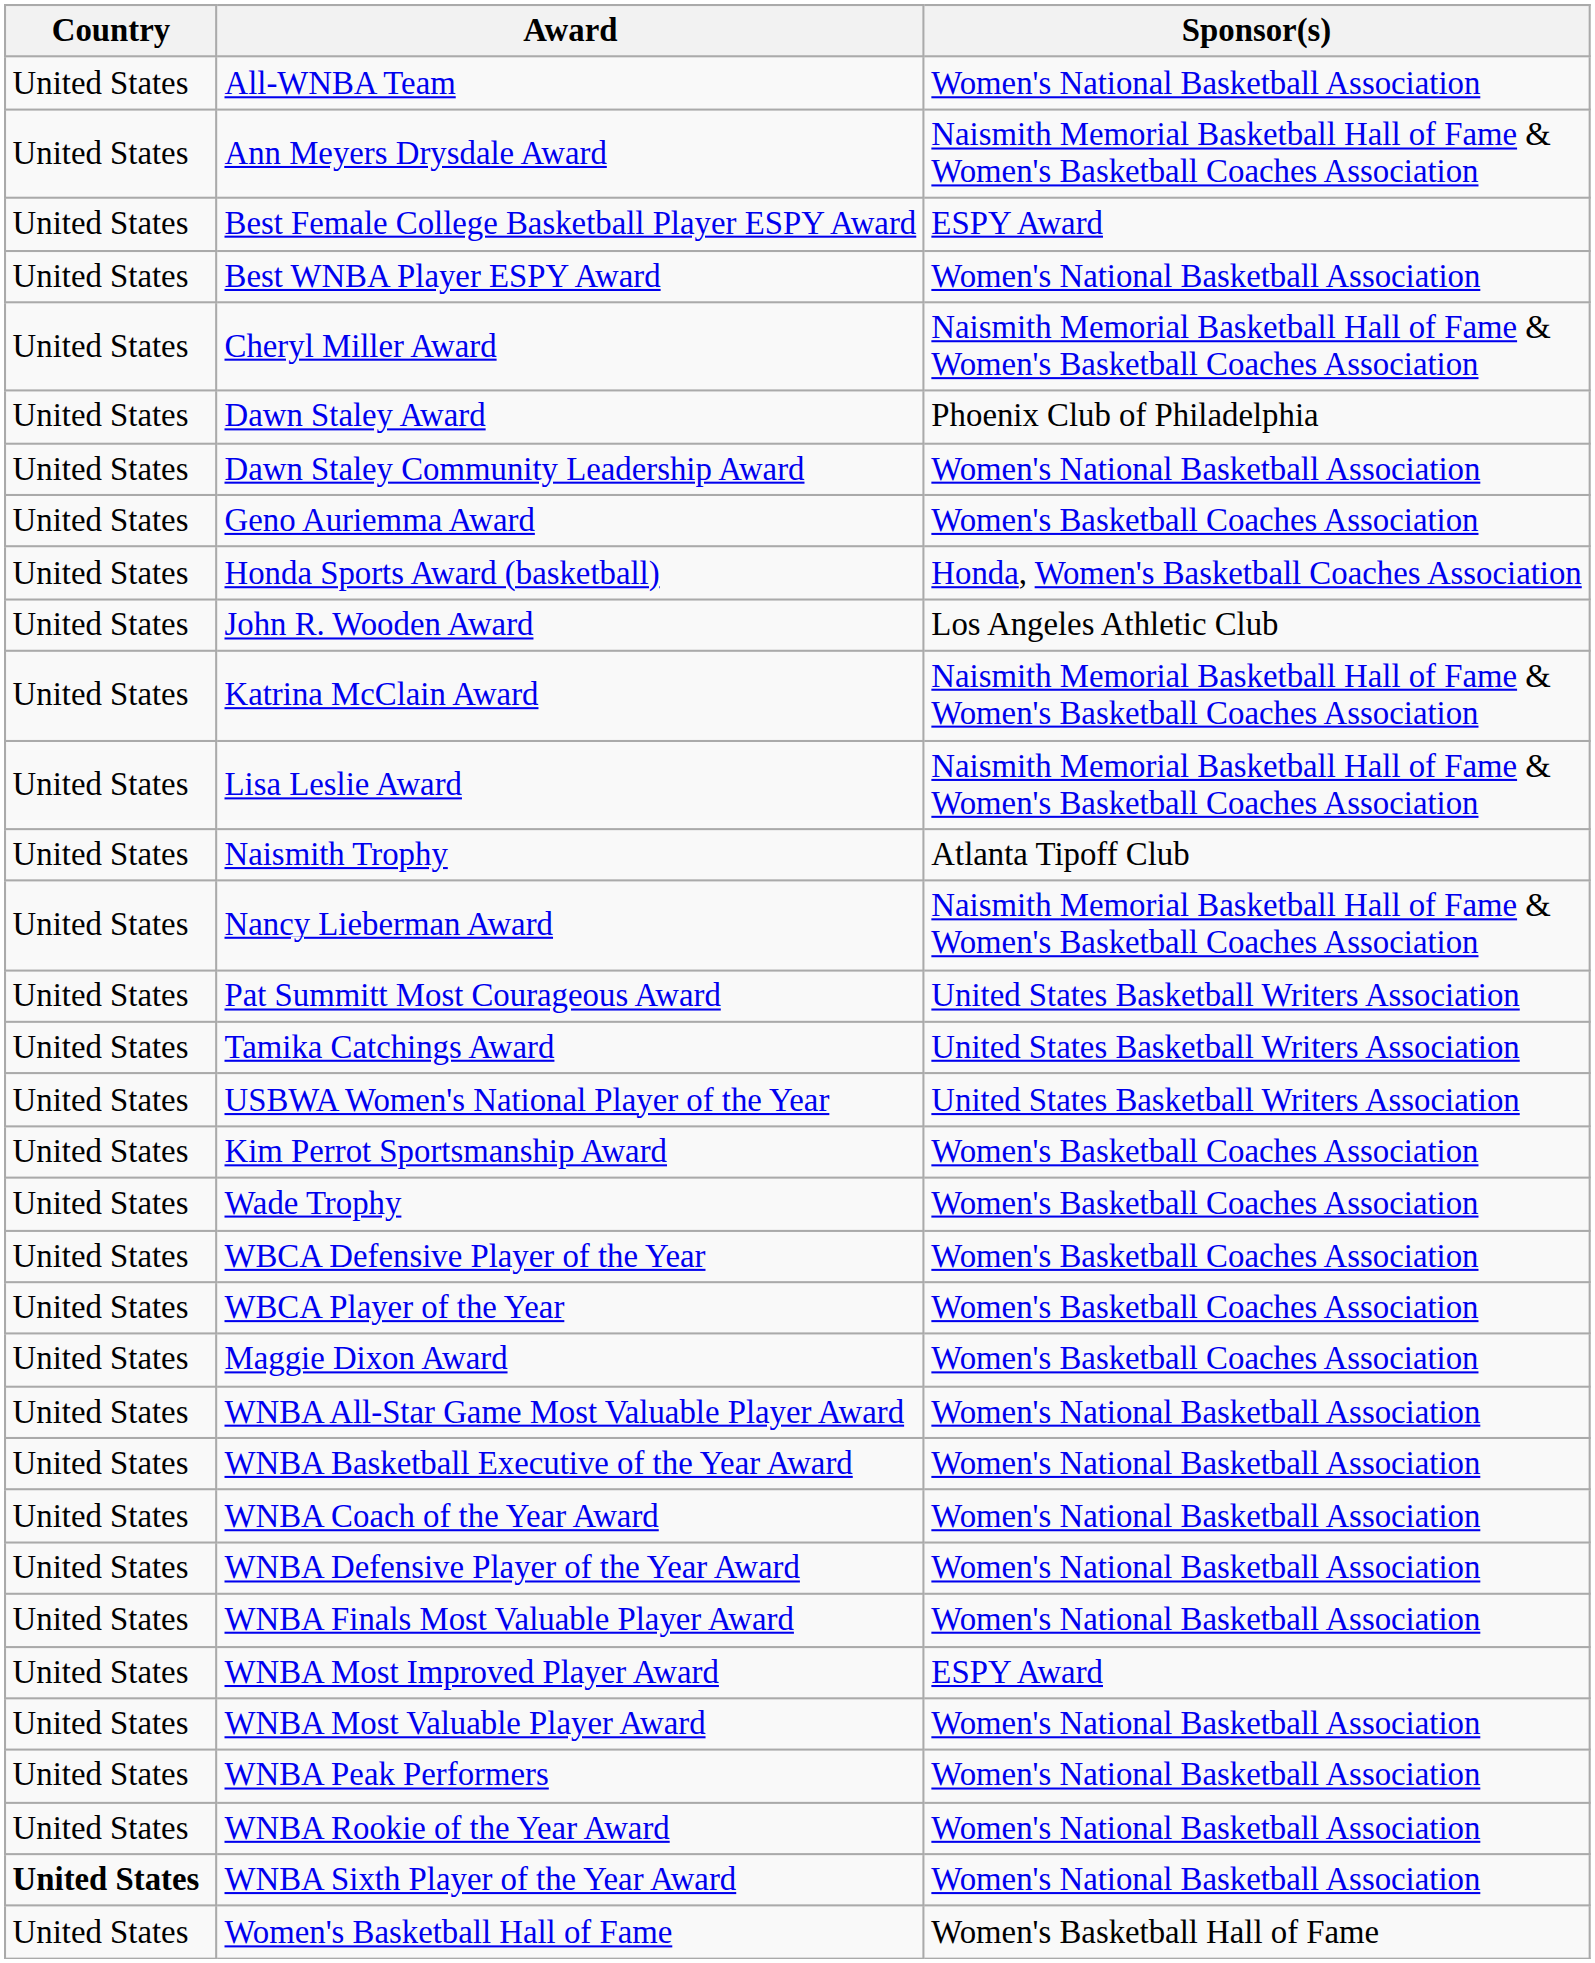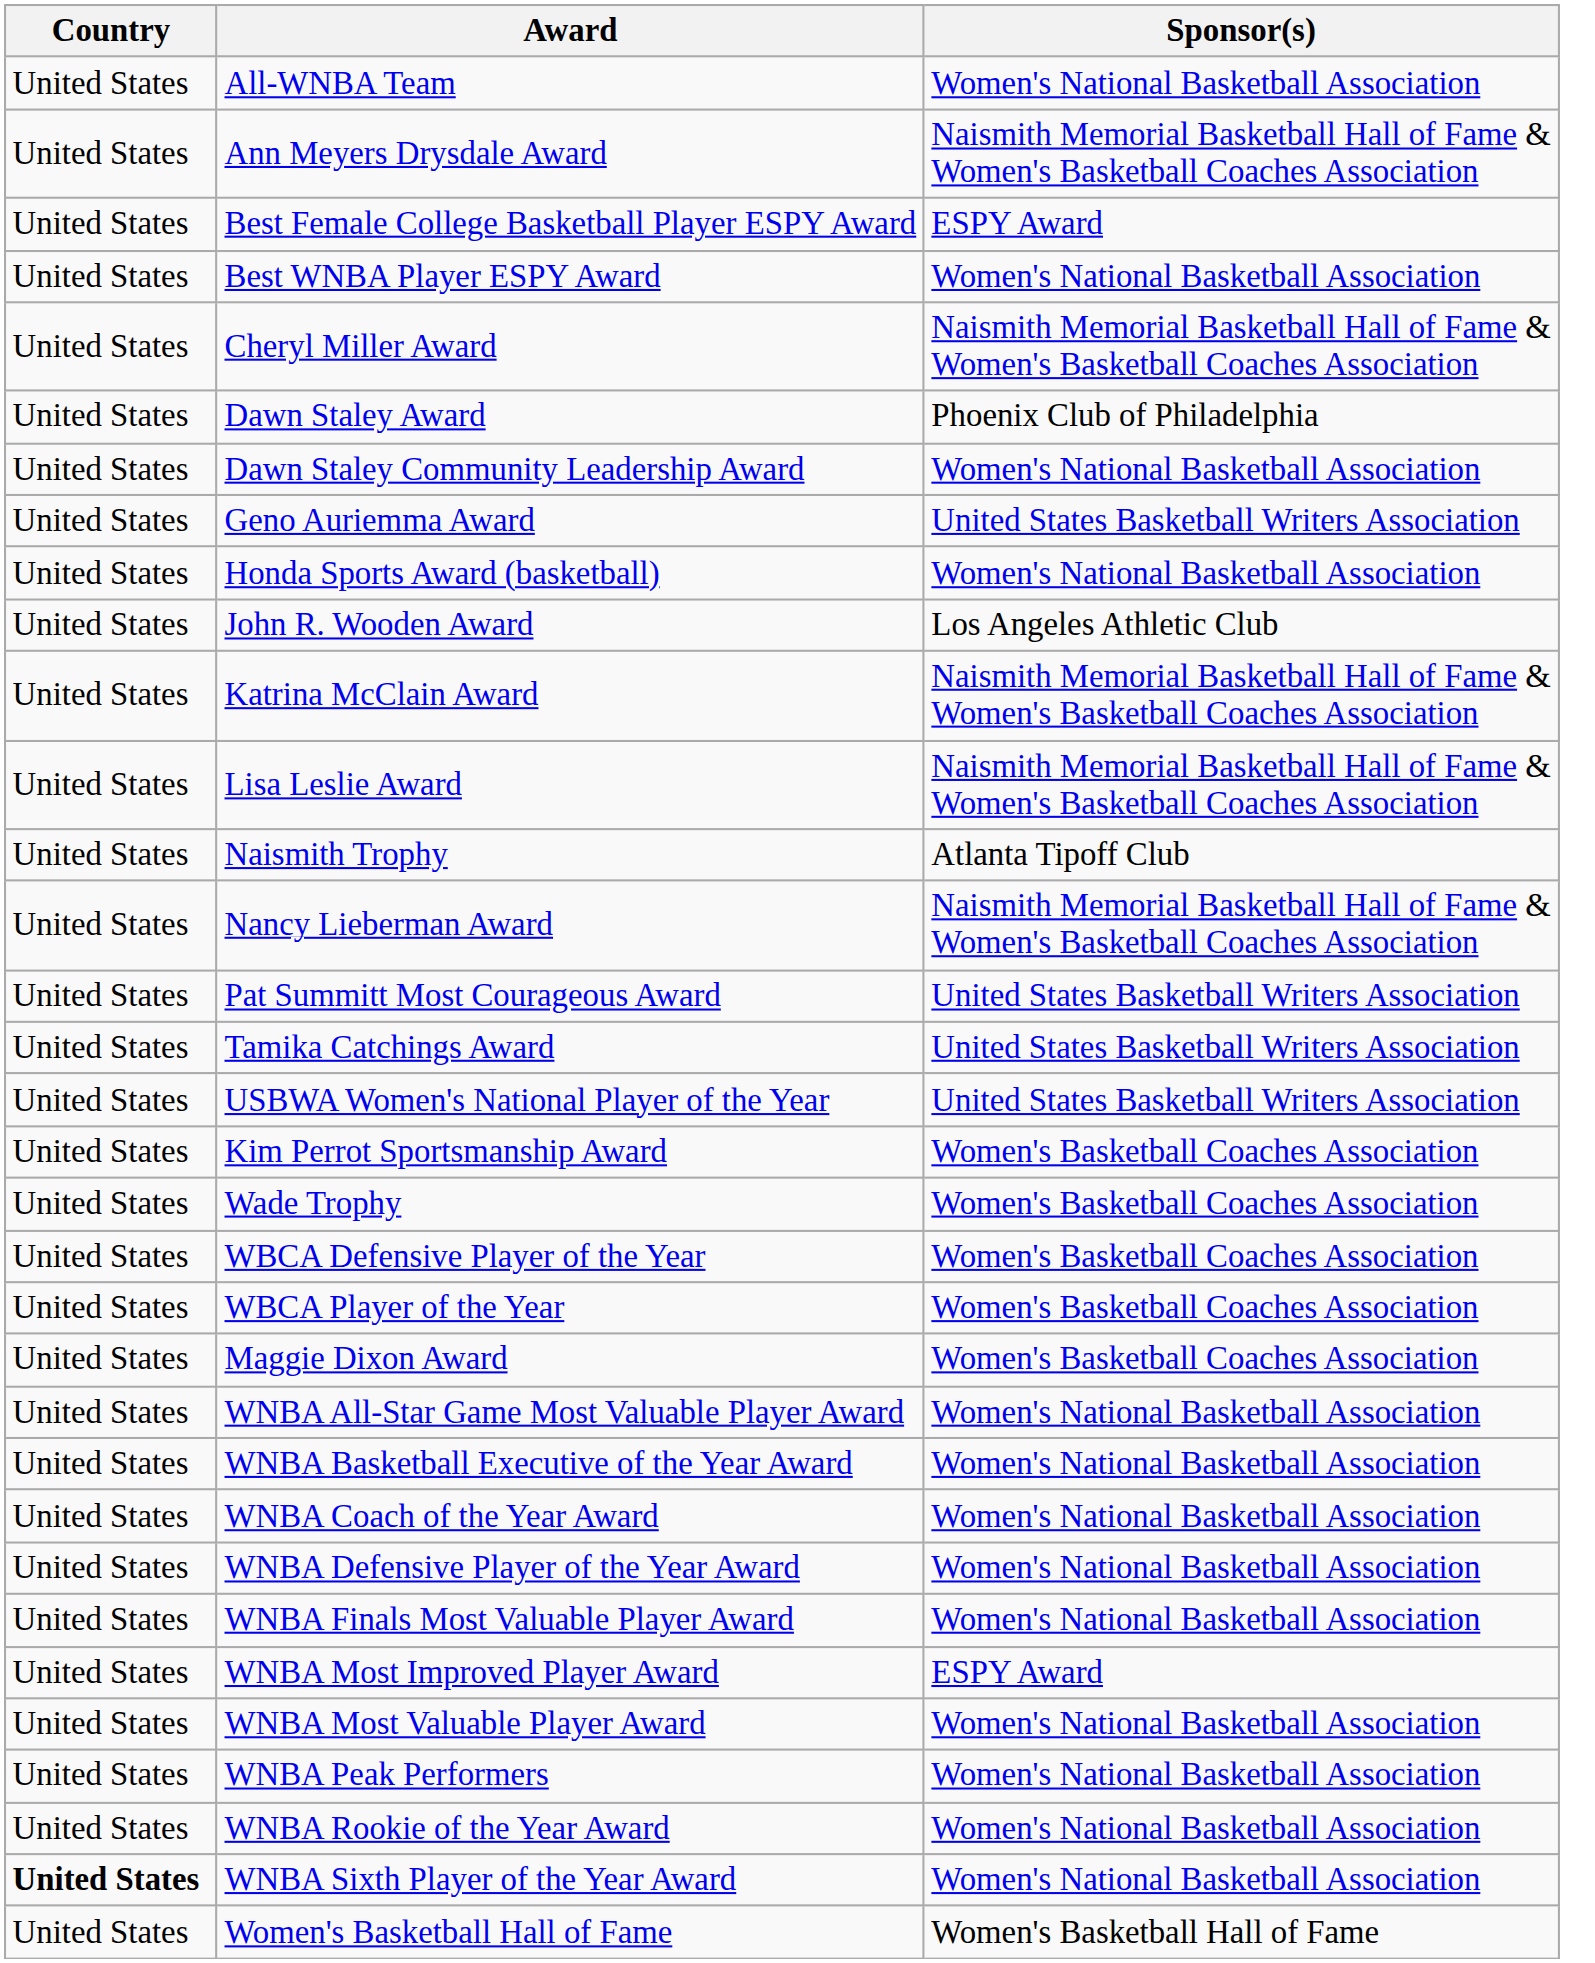Geno Auriemma Award | Sponsor(s): Women's Basketball Coaches Association -> United States Basketball Writers Association
Honda Sports Award (basketball) | Sponsor(s): Honda, Women's Basketball Coaches Association -> Women's National Basketball Association
